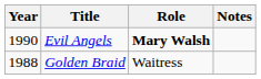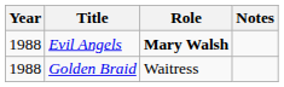Evil Angels | Year: 1990 -> 1988
